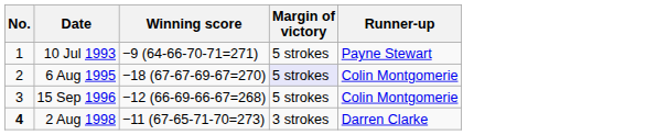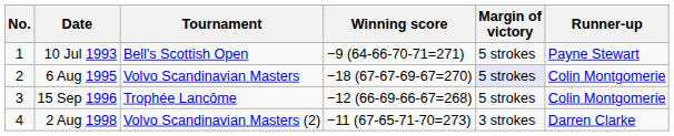+ column: Tournament | Bell's Scottish Open | Volvo Scandinavian Masters | Trophée Lancôme | Volvo Scandinavian Masters (2)
2 Aug 1998 | No.: bold -> normal
